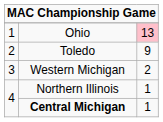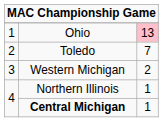Toledo | column 3: 9 -> 7
